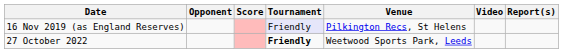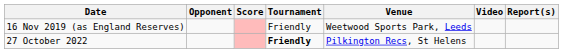16 Nov 2019 (as England Reserves) | Tournament: lavender background -> no background
16 Nov 2019 (as England Reserves) | Venue: Pilkington Recs, St Helens -> Weetwood Sports Park, Leeds
27 October 2022 | Venue: Weetwood Sports Park, Leeds -> Pilkington Recs, St Helens
